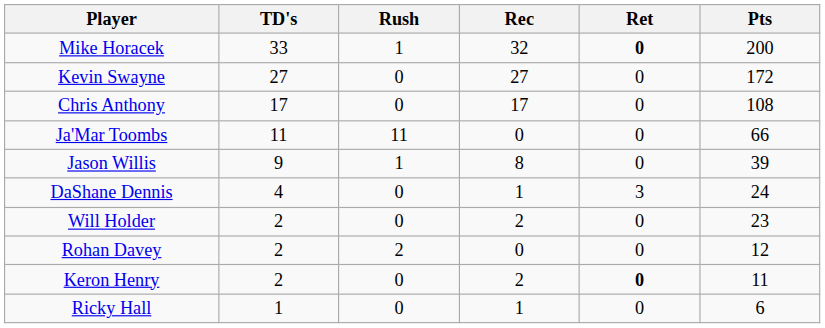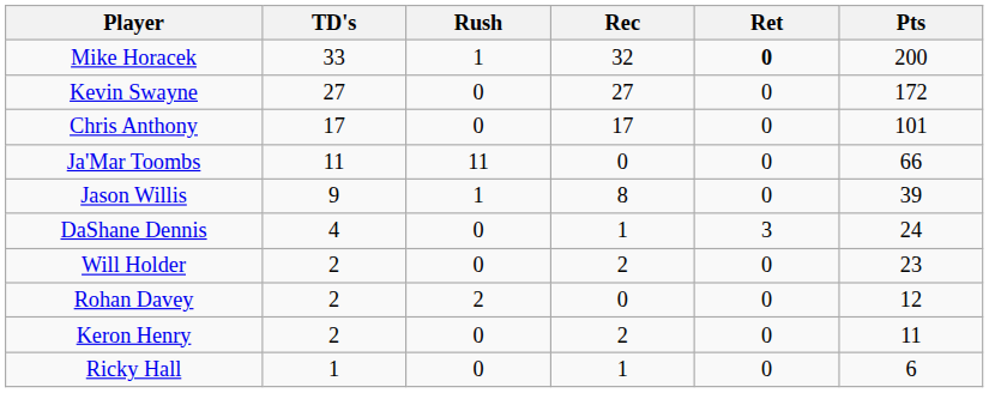Chris Anthony | Pts: 108 -> 101
Keron Henry | Ret: bold -> normal
